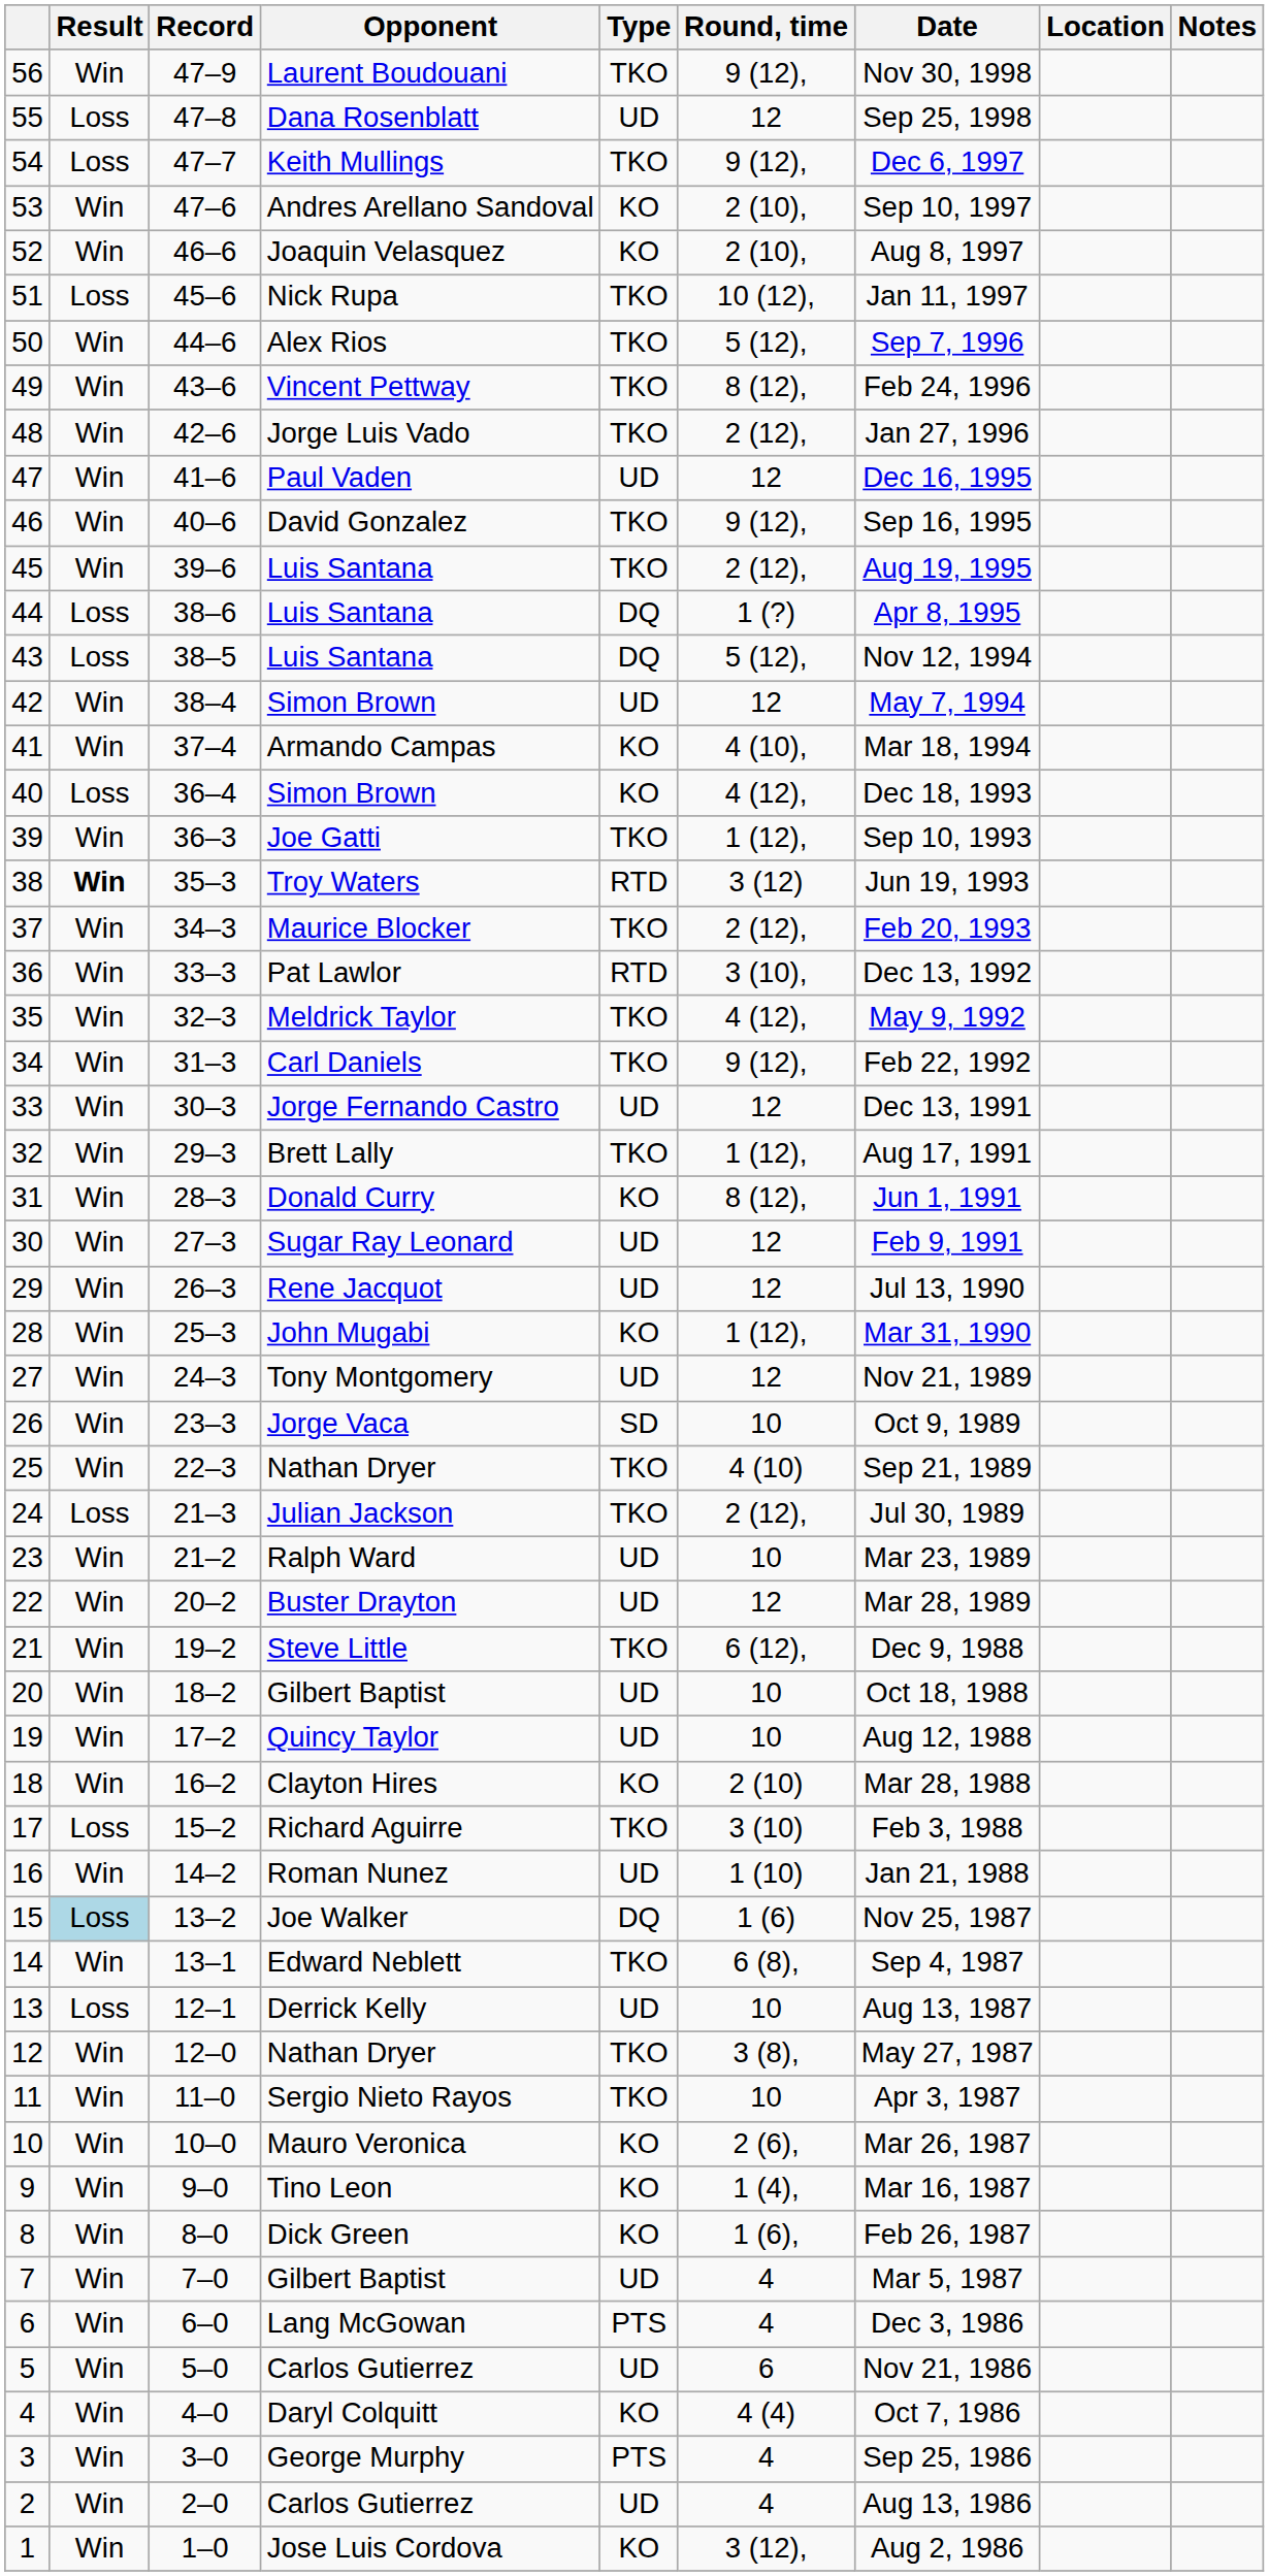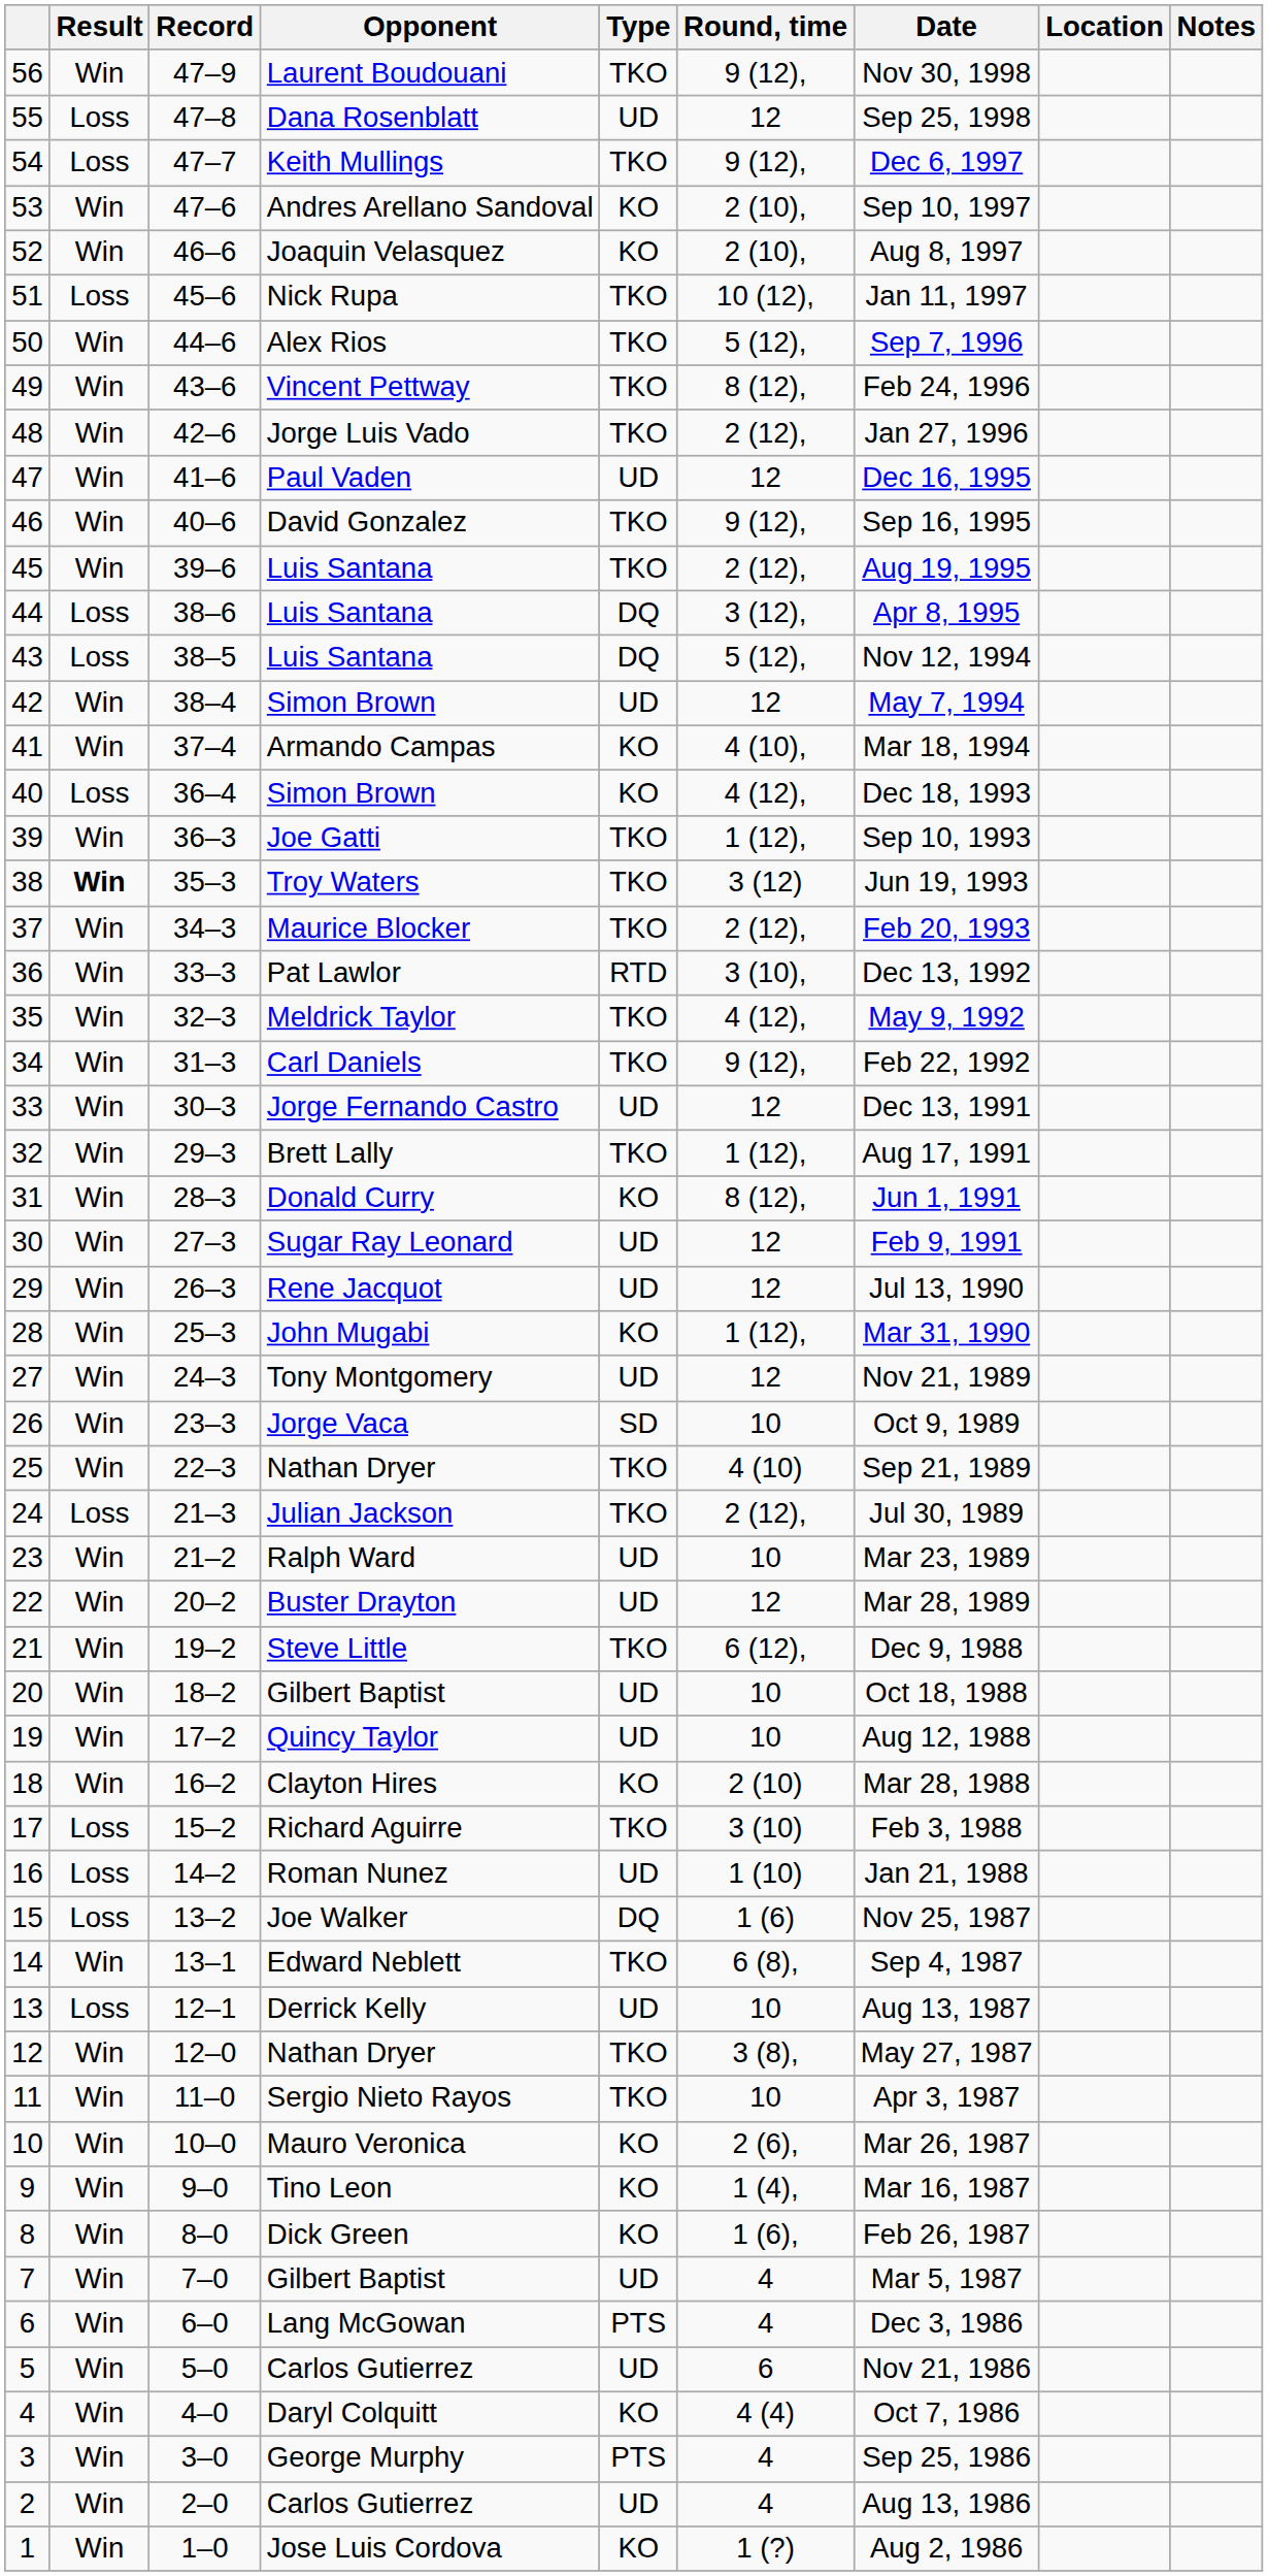44 | Round, time: 1 (?) -> 3 (12),
38 | Type: RTD -> TKO
16 | Result: Win -> Loss
15 | Result: lightblue background -> no background
1 | Round, time: 3 (12), -> 1 (?)
